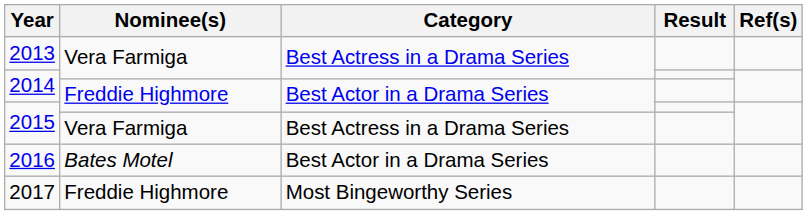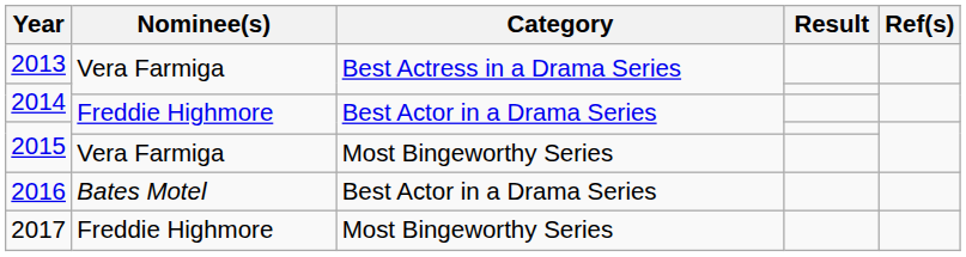2015 / Vera Farmiga | Category: Best Actress in a Drama Series -> Most Bingeworthy Series
